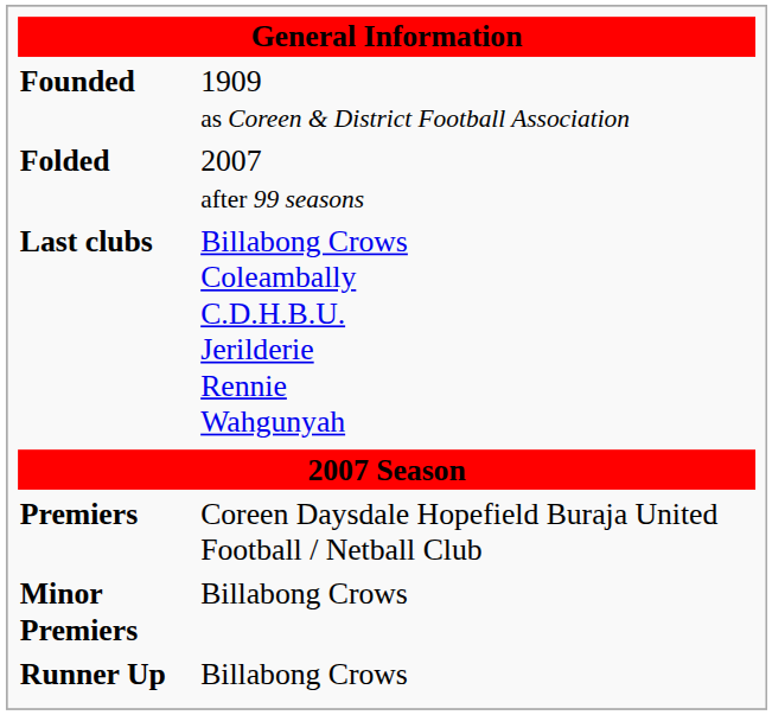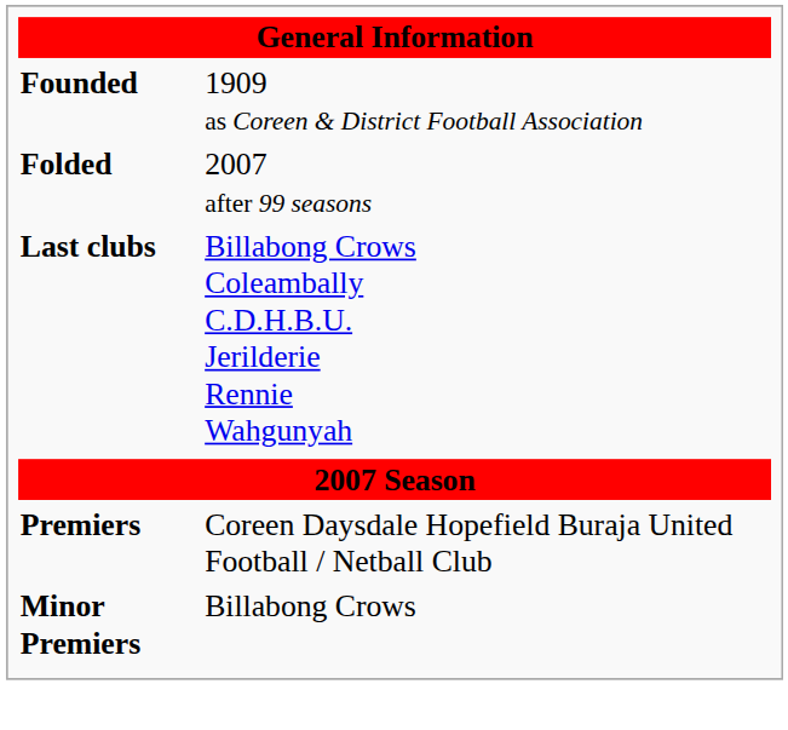- row: Runner Up | Billabong Crows
